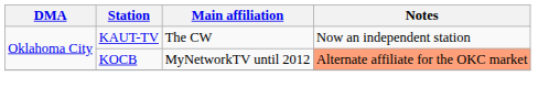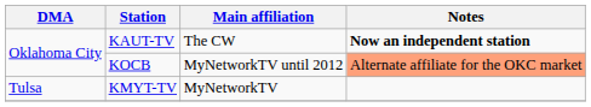KAUT-TV | Notes: normal -> bold
+ row: Tulsa | KMYT-TV | MyNetworkTV
